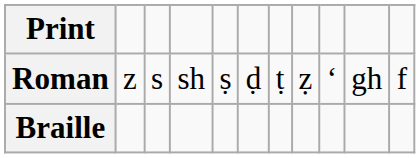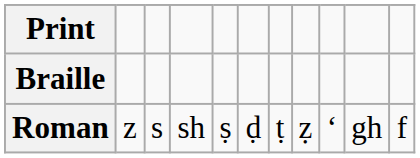rows swapped: Roman <-> Braille
